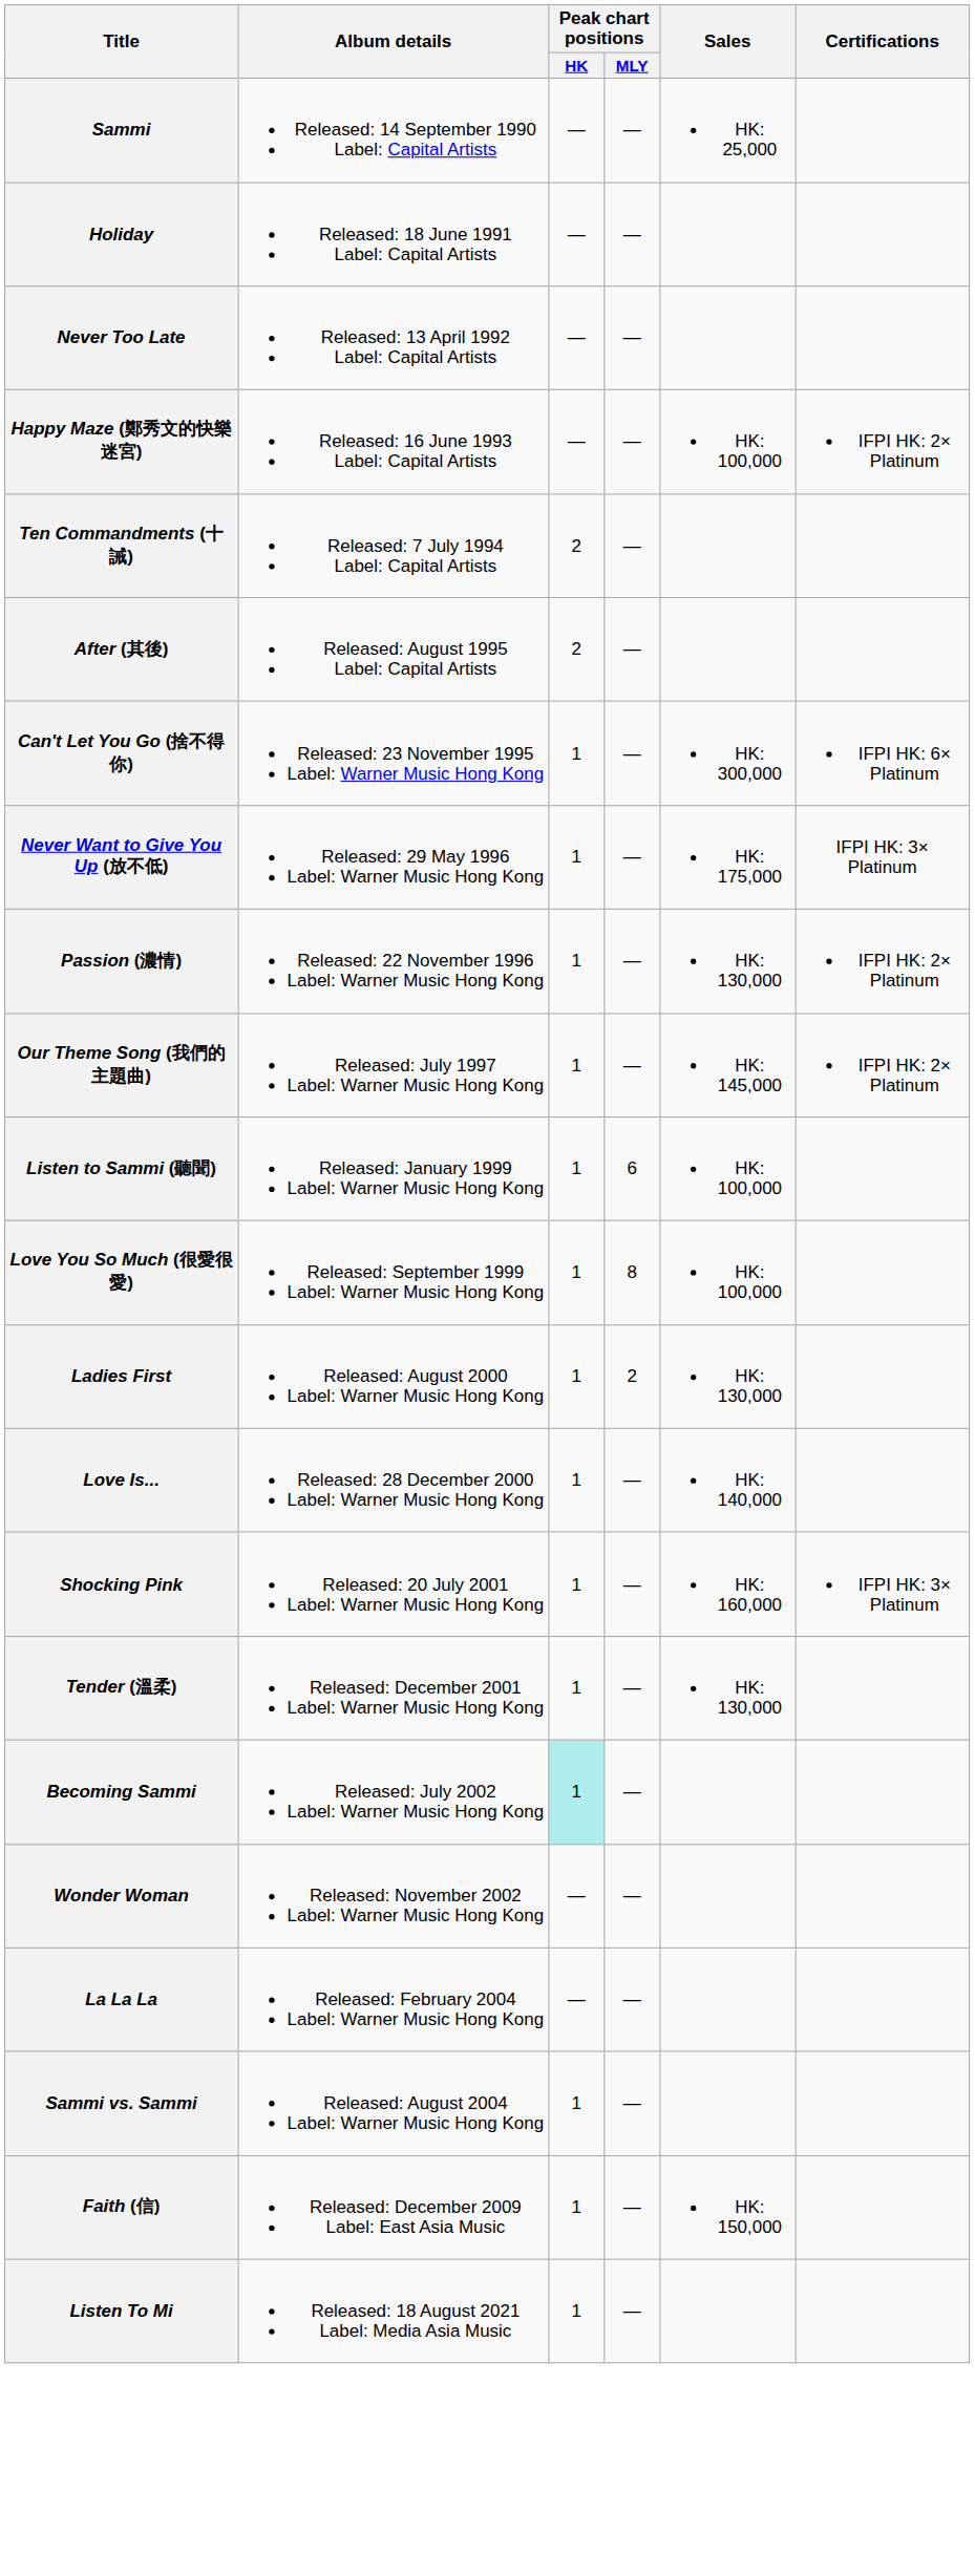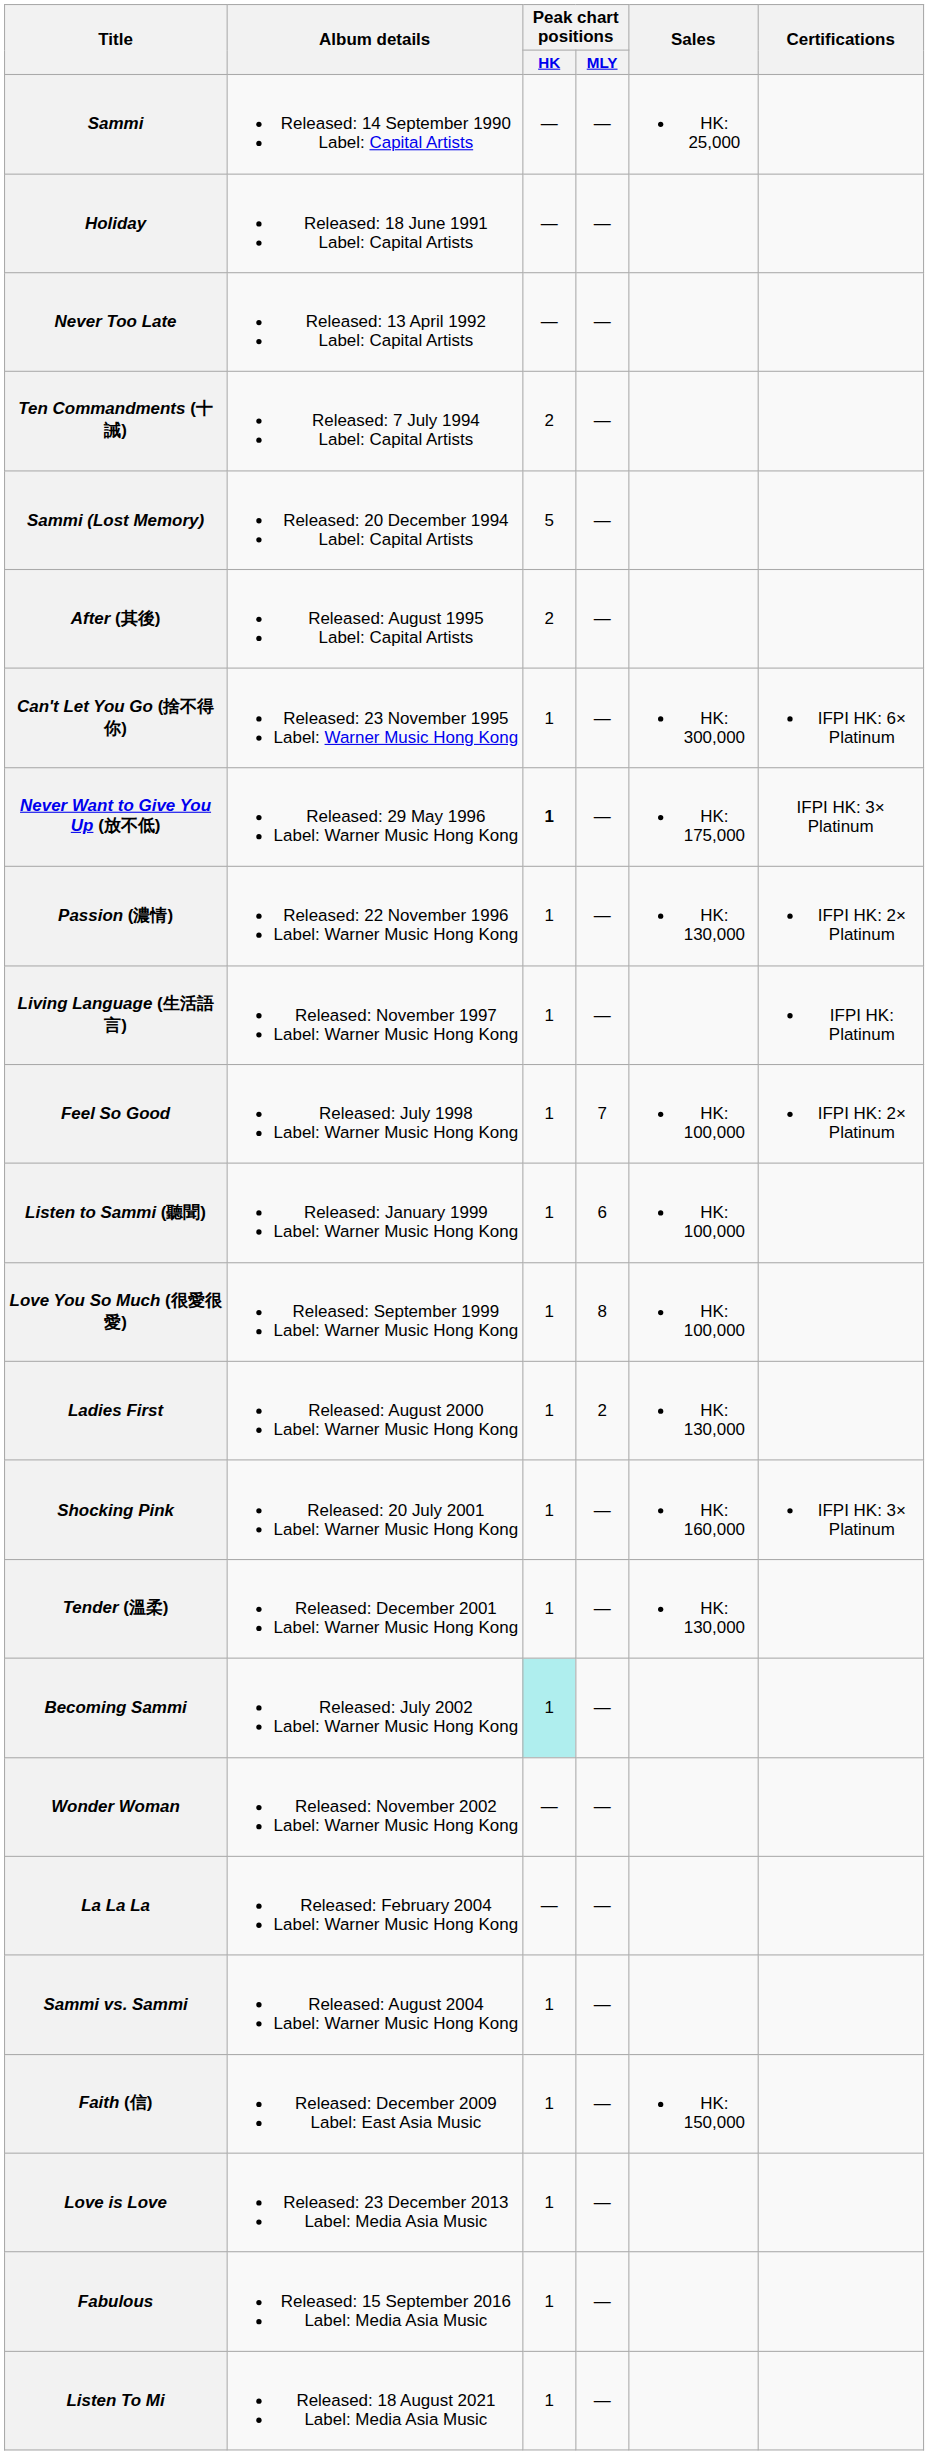- row: Happy Maze (鄭秀文的快樂迷宮) | Released: 16 June 1993 Label: Capital Artists | — | — | HK: 100,000 | IFPI HK: 2× Platinum
+ row: Sammi (Lost Memory) | Released: 20 December 1994 Label: Capital Artists | 5 | —
Never Want to Give You Up (放不低) | Peak chart positions / HK: normal -> bold
- row: Our Theme Song (我們的主題曲) | Released: July 1997 Label: Warner Music Hong Kong | 1 | — | HK: 145,000 | IFPI HK: 2× Platinum
+ row: Living Language (生活語言) | Released: November 1997 Label: Warner Music Hong Kong | 1 | — | IFPI HK: Platinum
+ row: Feel So Good | Released: July 1998 Label: Warner Music Hong Kong | 1 | 7 | HK: 100,000 | IFPI HK: 2× Platinum
- row: Love Is... | Released: 28 December 2000 Label: Warner Music Hong Kong | 1 | — | HK: 140,000
+ row: Love is Love | Released: 23 December 2013 Label: Media Asia Music | 1 | —
+ row: Fabulous | Released: 15 September 2016 Label: Media Asia Music | 1 | —
